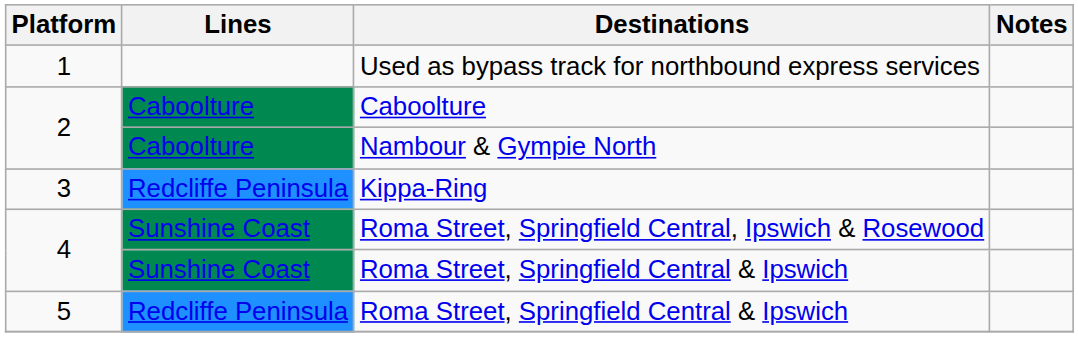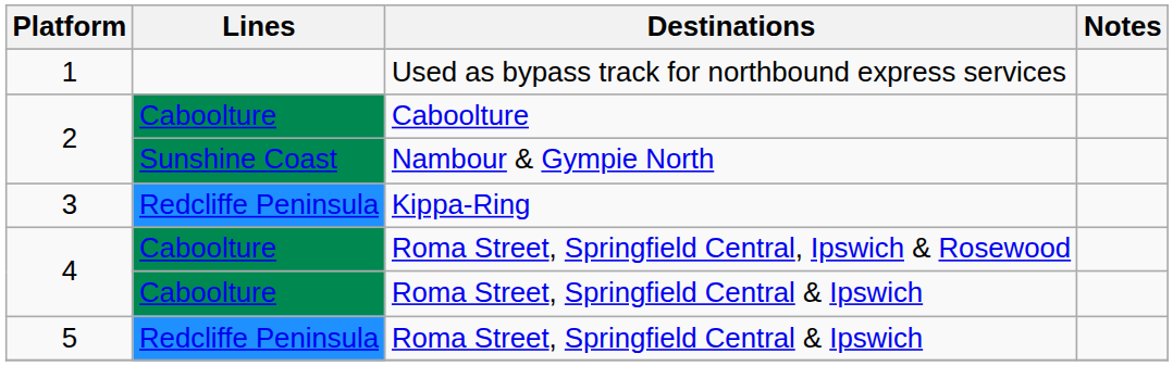Nambour & Gympie North | Lines: Caboolture -> Sunshine Coast
Roma Street, Springfield Central, Ipswich & Rosewood | Lines: Sunshine Coast -> Caboolture
4 / Roma Street, Springfield Central & Ipswich | Lines: Sunshine Coast -> Caboolture
